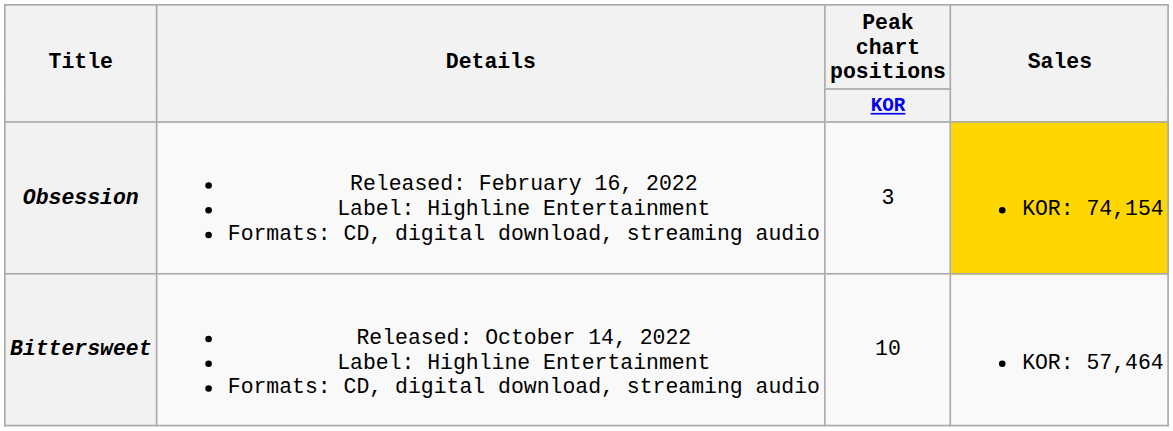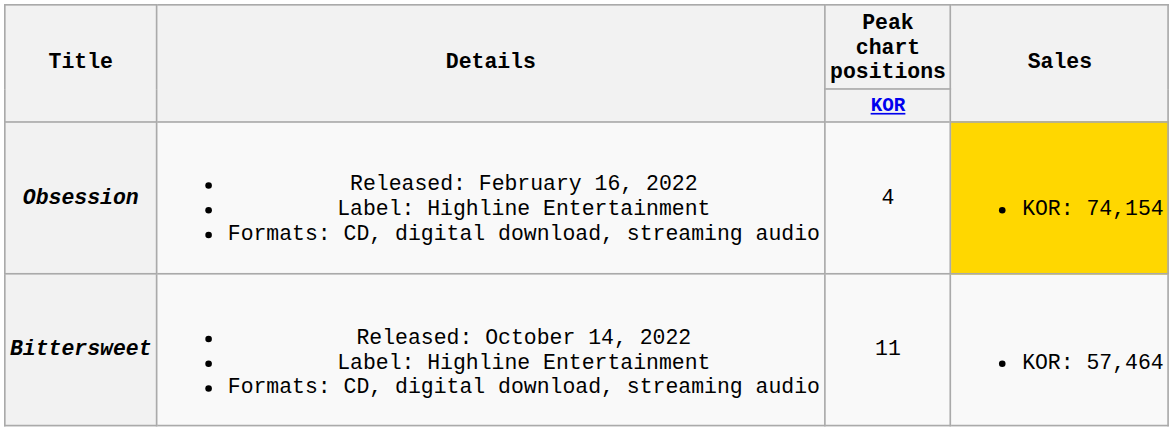Obsession | Peak chart positions / KOR: 3 -> 4
Bittersweet | Peak chart positions / KOR: 10 -> 11
